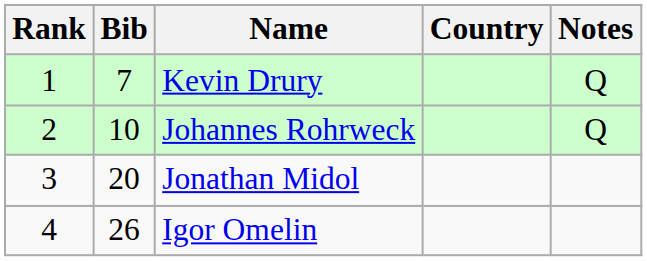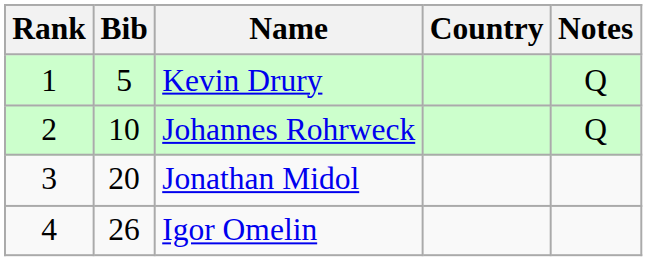Kevin Drury | Bib: 7 -> 5
